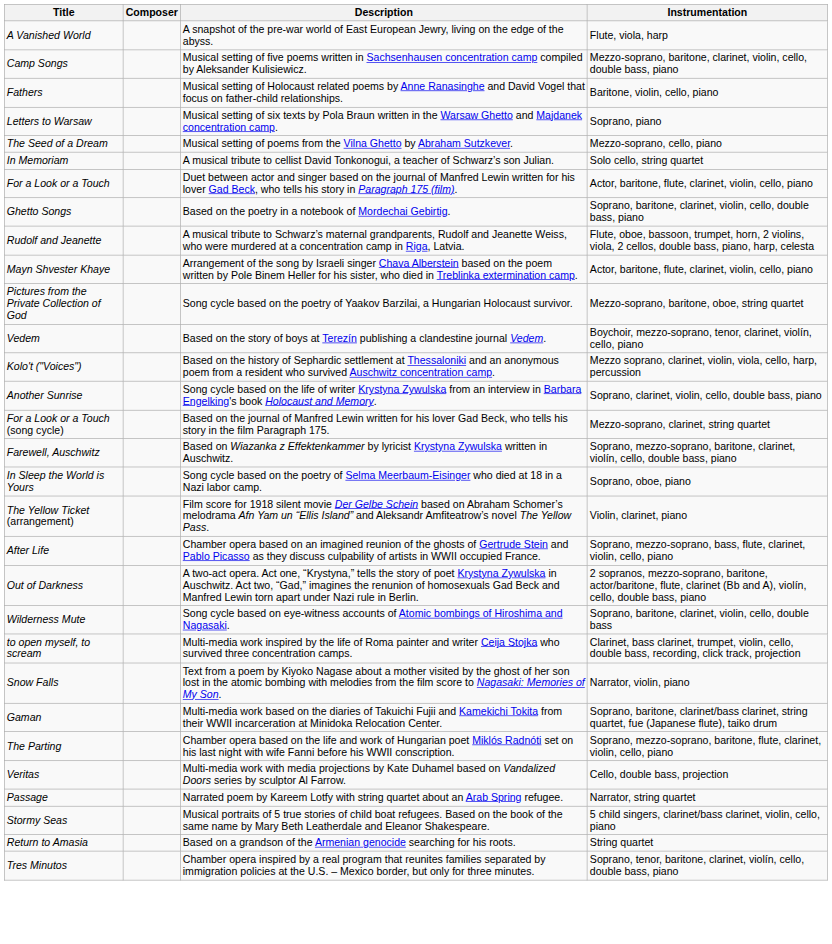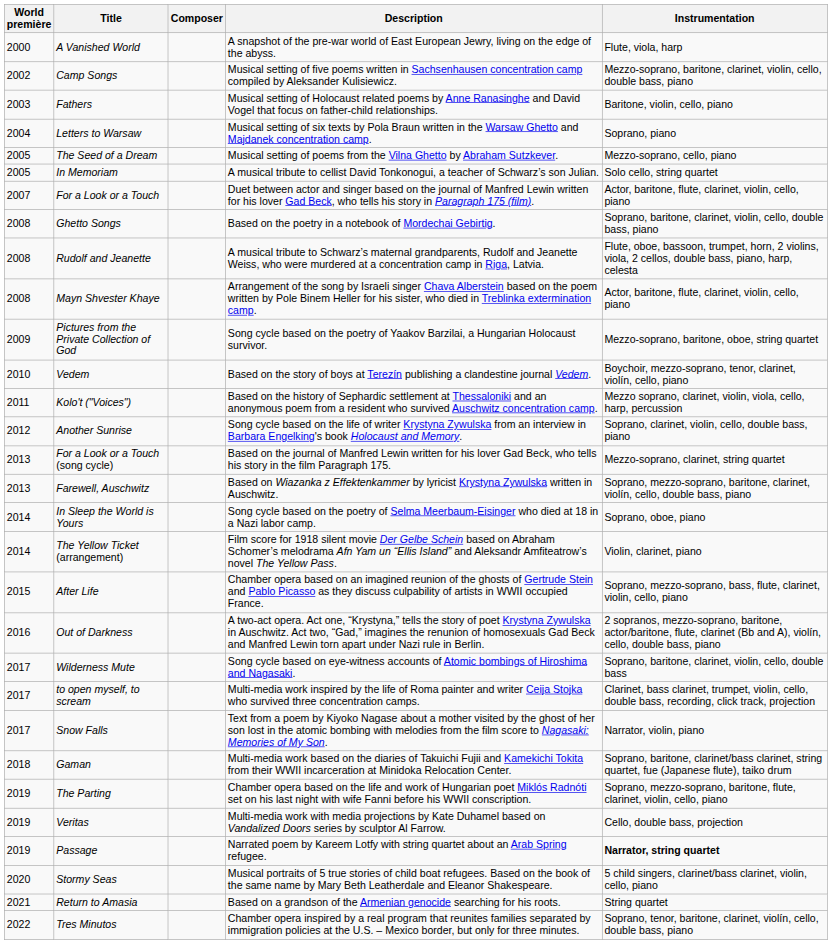+ column: World première | 2000 | 2002 | 2003 | 2004 | 2005 | 2005 | 2007 | 2008 | 2008 | 2008 | 2009 | 2010 | 2011 | 2012 | 2013 | 2013 | 2014 | 2014 | 2015 | 2016 | 2017 | 2017 | 2017 | 2018 | 2019 | 2019 | 2019 | 2020 | 2021 | 2022
Passage | Instrumentation: normal -> bold
